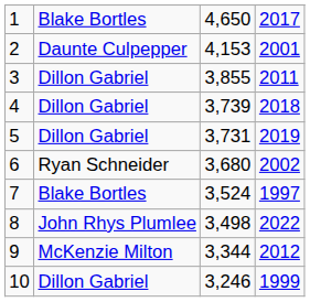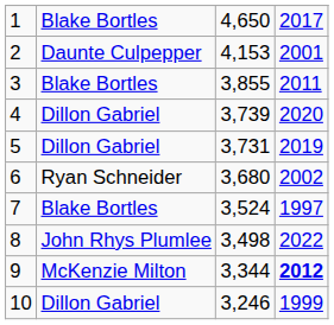3 | column 2: Dillon Gabriel -> Blake Bortles
4 | column 4: 2018 -> 2020
9 | column 4: normal -> bold
